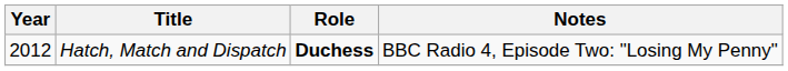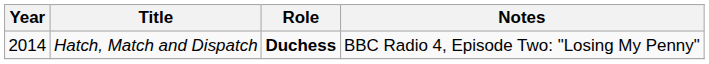Hatch, Match and Dispatch | Year: 2012 -> 2014
